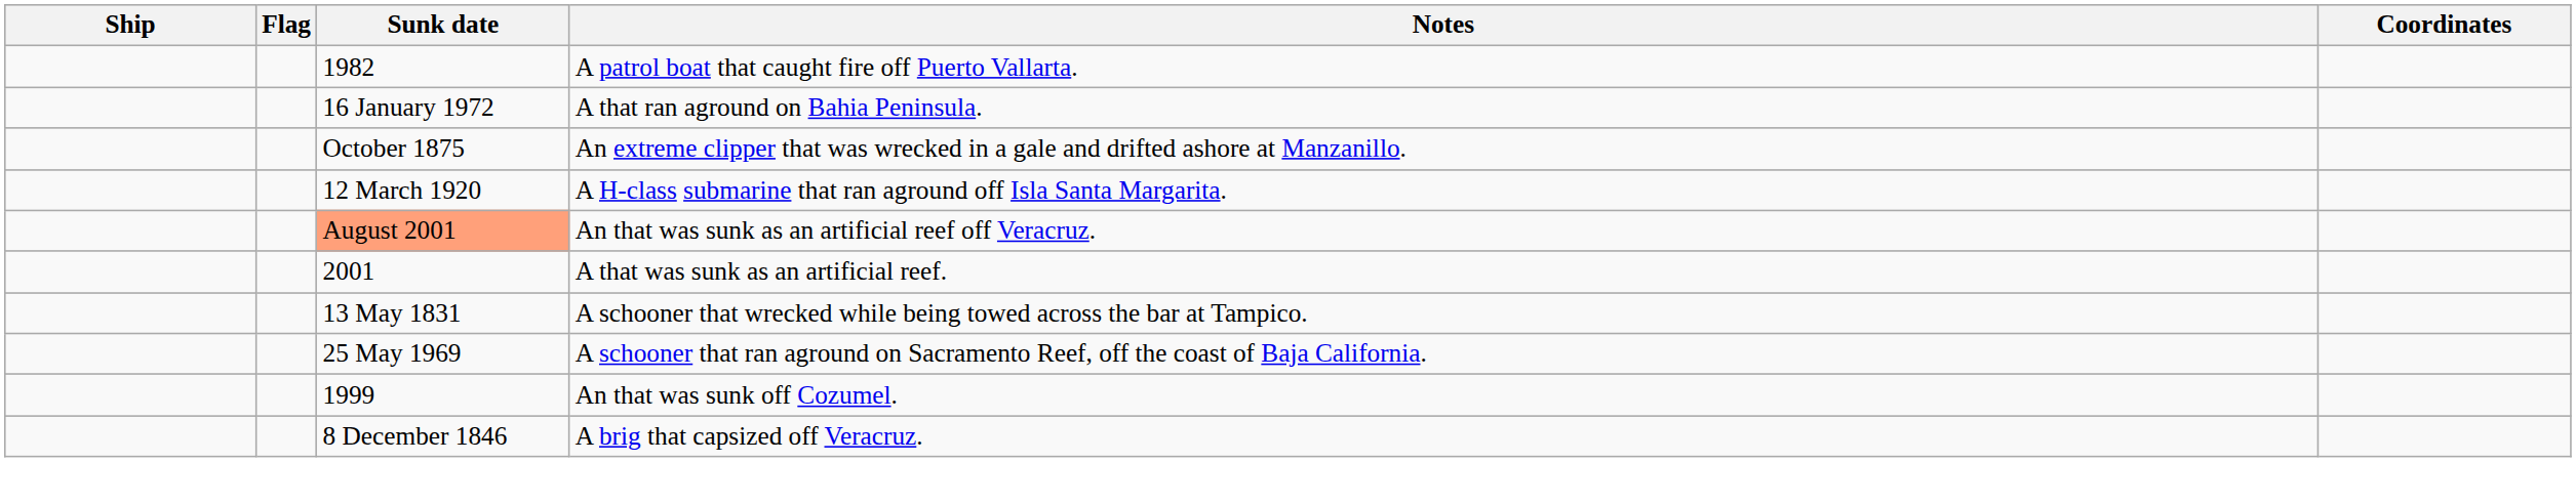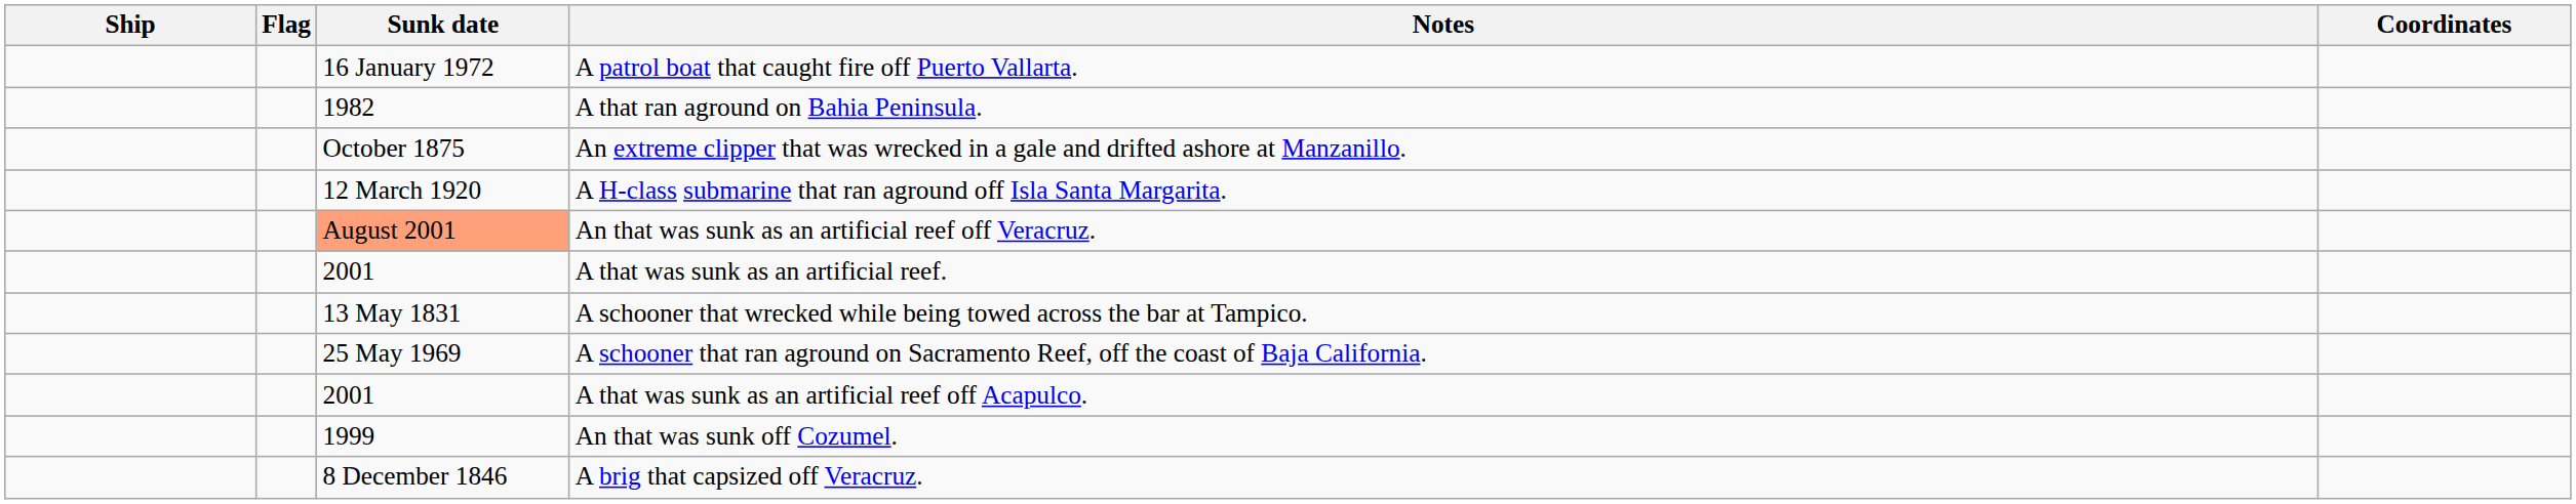A patrol boat that caught fire off Puerto Vallarta. | Sunk date: 1982 -> 16 January 1972
A that ran aground on Bahia Peninsula. | Sunk date: 16 January 1972 -> 1982
+ row: 2001 | A that was sunk as an artificial reef off Acapulco.
